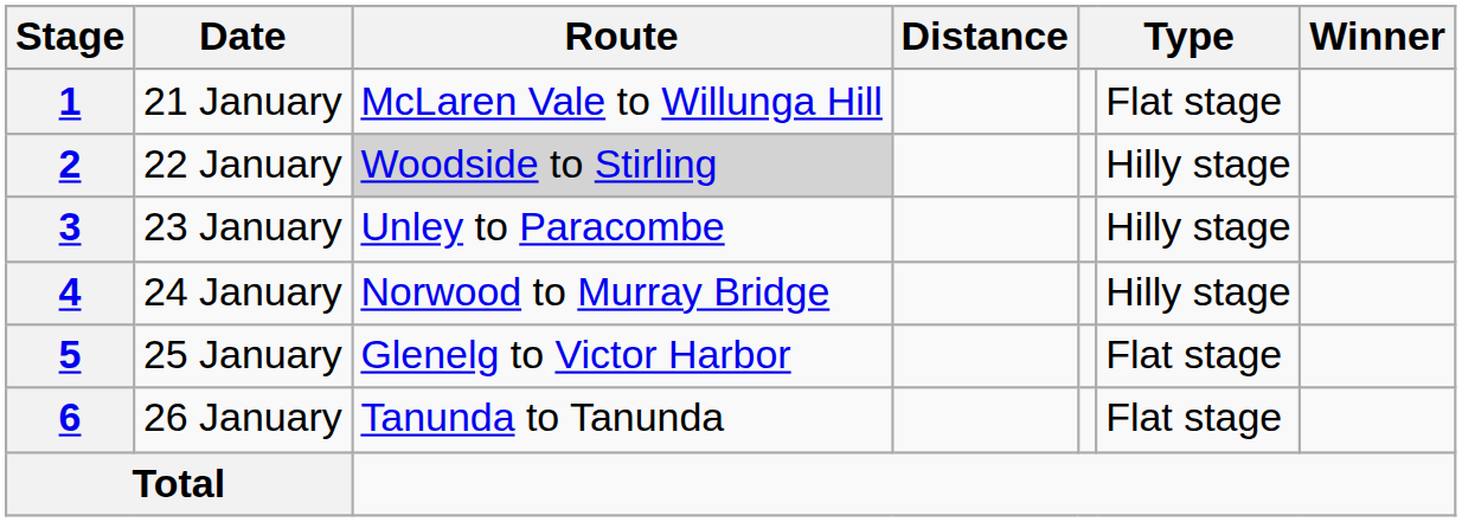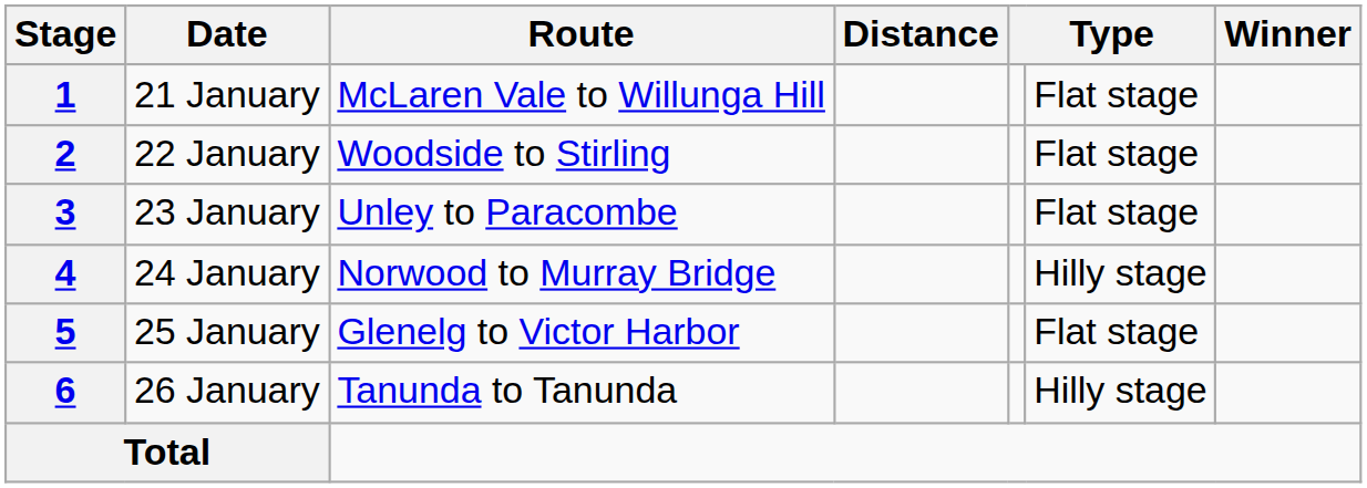2 | Route: lightgrey background -> no background
2 | column 6: Hilly stage -> Flat stage
3 | column 6: Hilly stage -> Flat stage
6 | column 6: Flat stage -> Hilly stage
